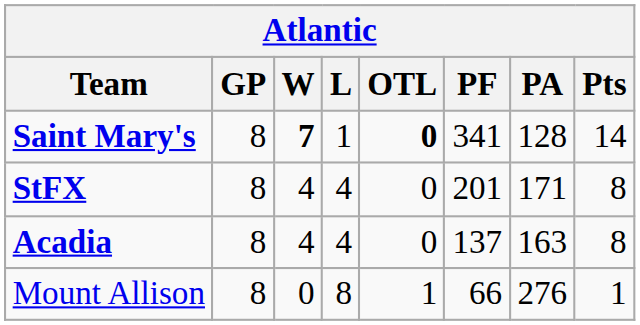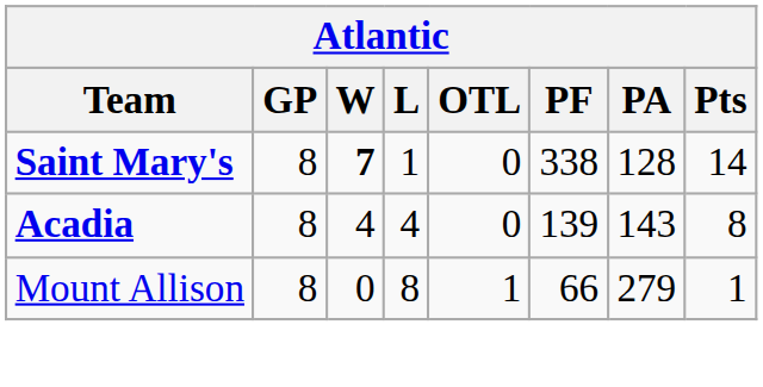Saint Mary's | OTL: bold -> normal
Saint Mary's | PF: 341 -> 338
- row: StFX | 8 | 4 | 4 | 0 | 201 | 171 | 8
Acadia | PF: 137 -> 139
Acadia | PA: 163 -> 143
Mount Allison | PA: 276 -> 279
